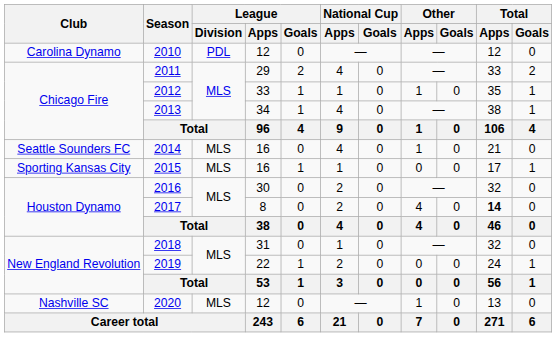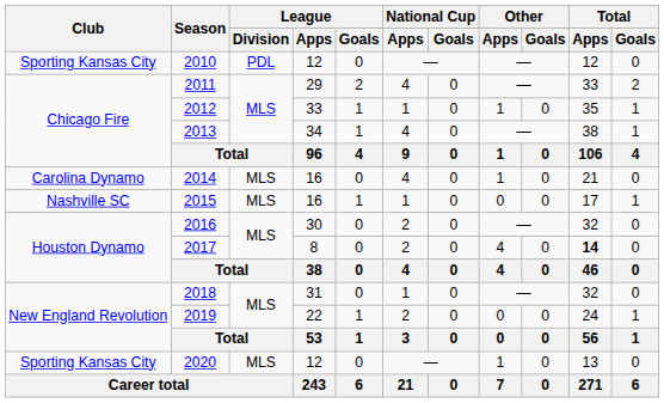2010 | Club: Carolina Dynamo -> Sporting Kansas City
2014 | Club: Seattle Sounders FC -> Carolina Dynamo
2015 | Club: Sporting Kansas City -> Nashville SC
2020 | Club: Nashville SC -> Sporting Kansas City
